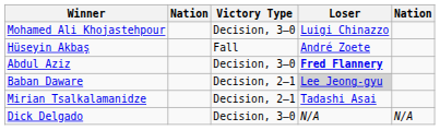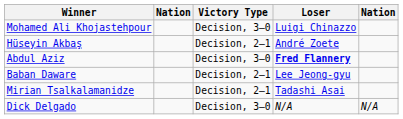Hüseyin Akbaş | Victory Type: Fall -> Decision, 2–1
Baban Daware | Loser: lightgrey background -> no background
